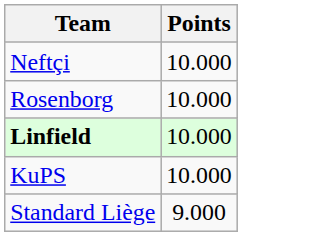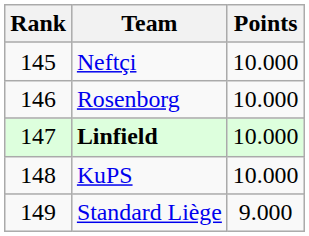+ column: Rank | 145 | 146 | 147 | 148 | 149
